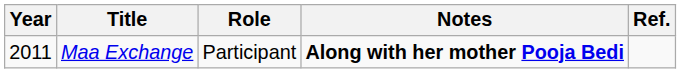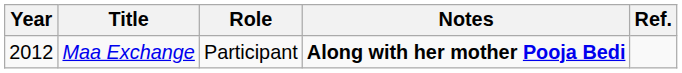Maa Exchange | Year: 2011 -> 2012
